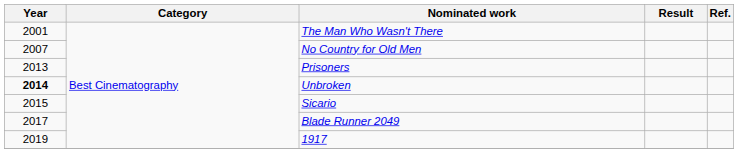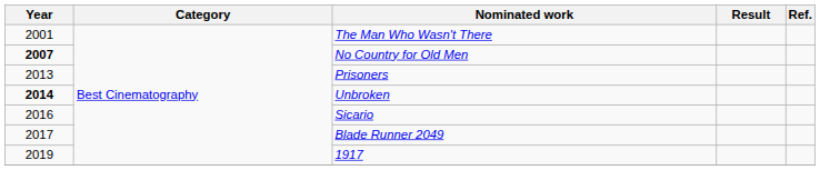No Country for Old Men | Year: normal -> bold
Sicario | Year: 2015 -> 2016
